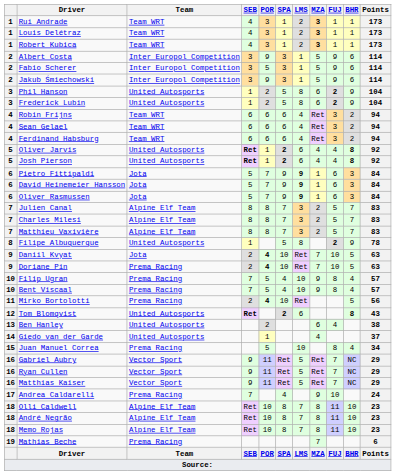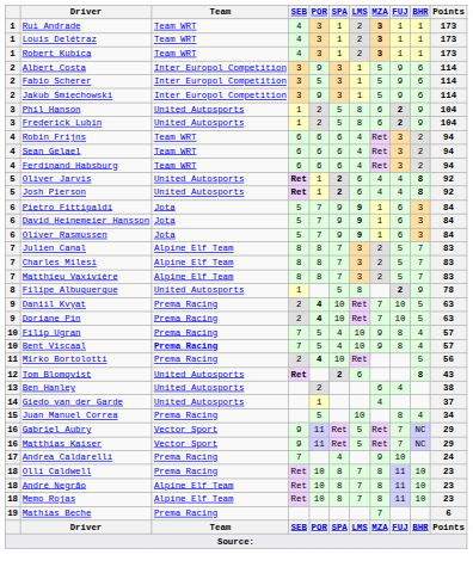Daniil Kvyat | Team: Jota -> Prema Racing
Bent Viscaal | Team: normal -> bold
- row: 16 | Ryan Cullen | Vector Sport | 9 | 11 | Ret | 5 | Ret | 7 | NC | 29
Olli Caldwell | Team: Alpine Elf Team -> Prema Racing
